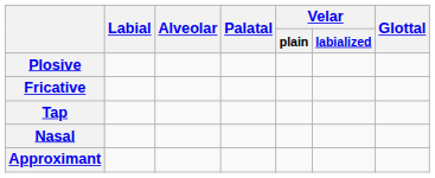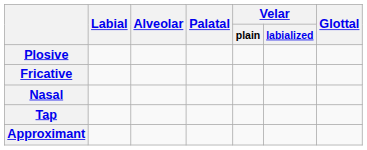rows swapped: Nasal <-> Tap
